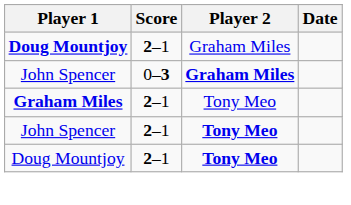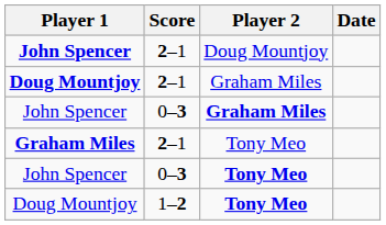+ row: John Spencer | 2–1 | Doug Mountjoy
John Spencer / Tony Meo | Score: 2–1 -> 0–3
Doug Mountjoy / Tony Meo | Score: 2–1 -> 1–2
